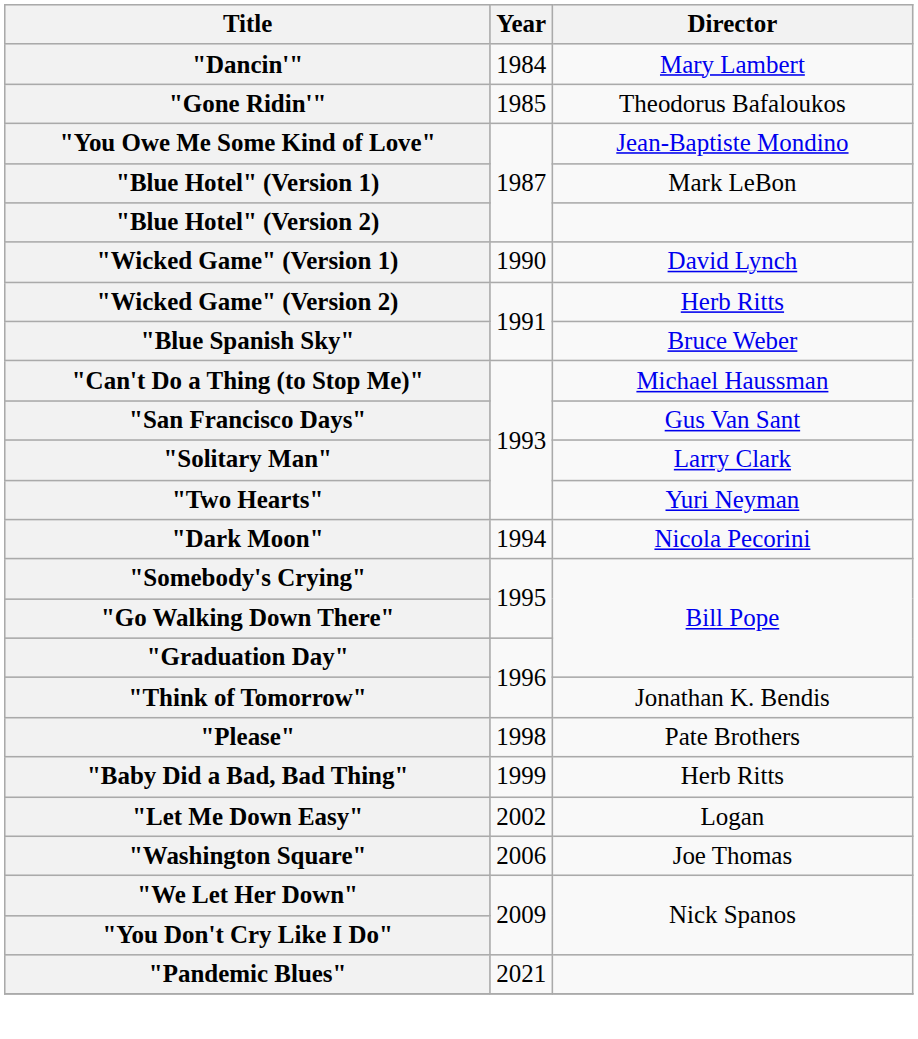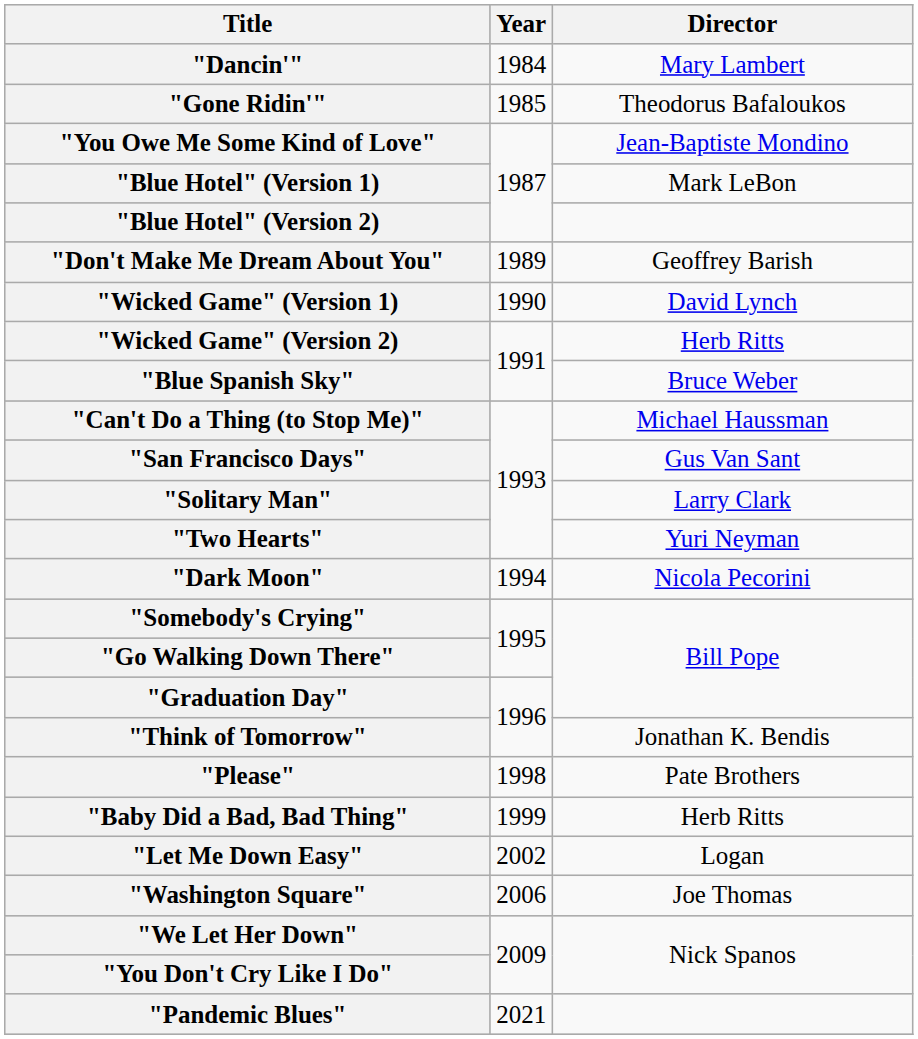+ row: "Don't Make Me Dream About You" | 1989 | Geoffrey Barish
